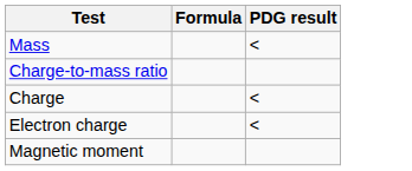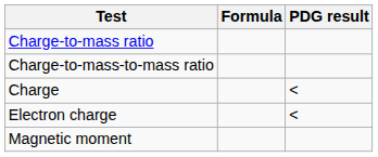- row: Mass | <
+ row: Charge-to-mass-to-mass ratio
